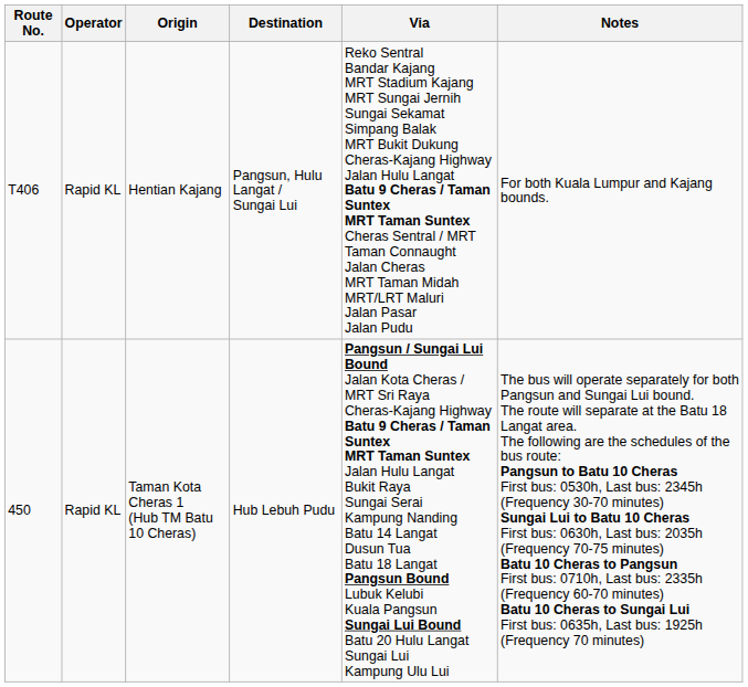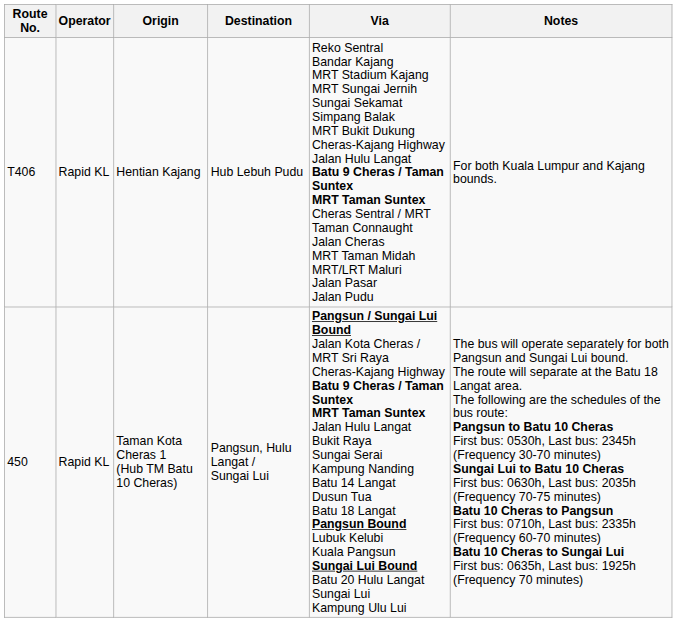Hentian Kajang | Destination: Pangsun, Hulu Langat / Sungai Lui -> Hub Lebuh Pudu
Taman Kota Cheras 1 (Hub TM Batu 10 Cheras) | Destination: Hub Lebuh Pudu -> Pangsun, Hulu Langat / Sungai Lui
